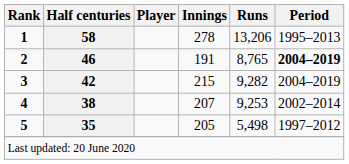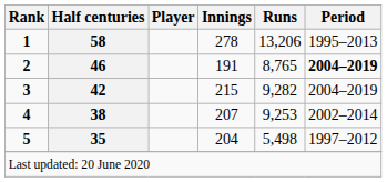5 | Innings: 205 -> 204
